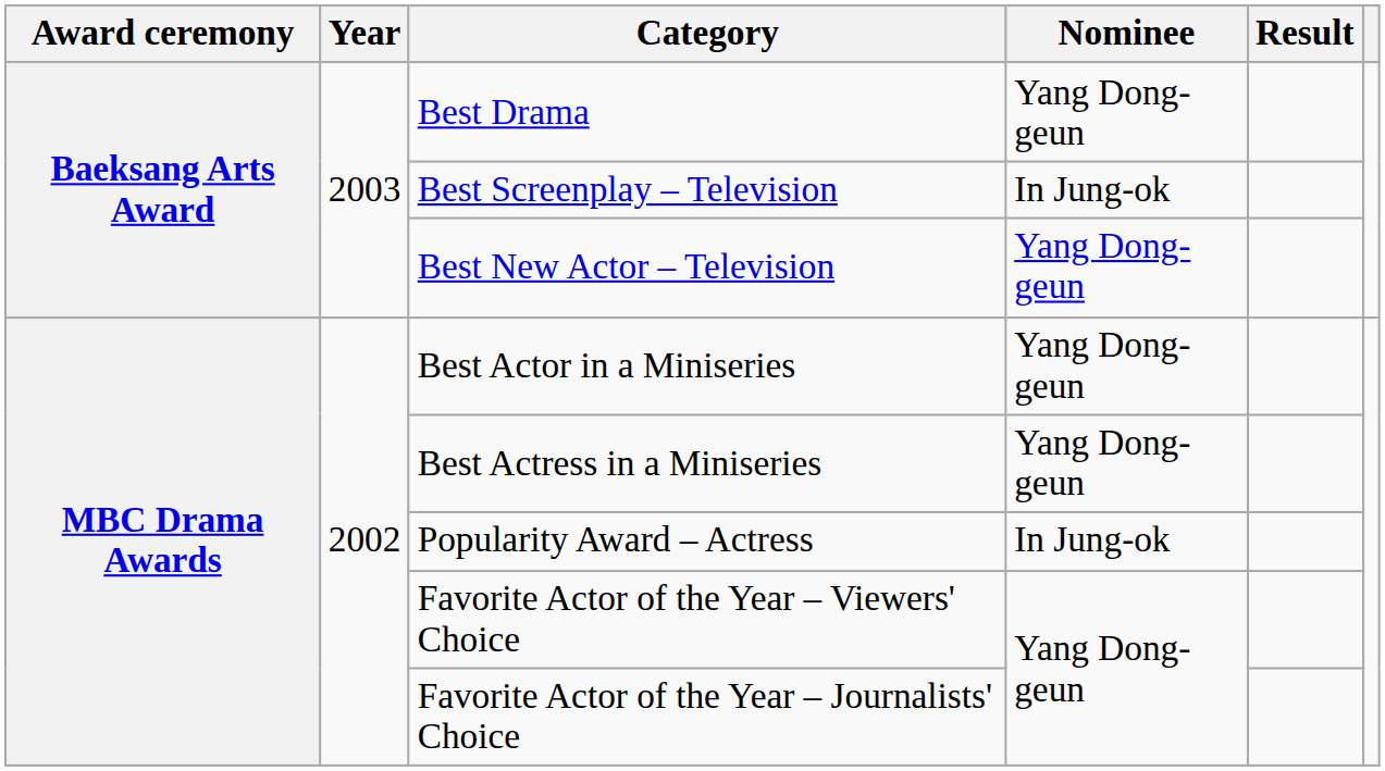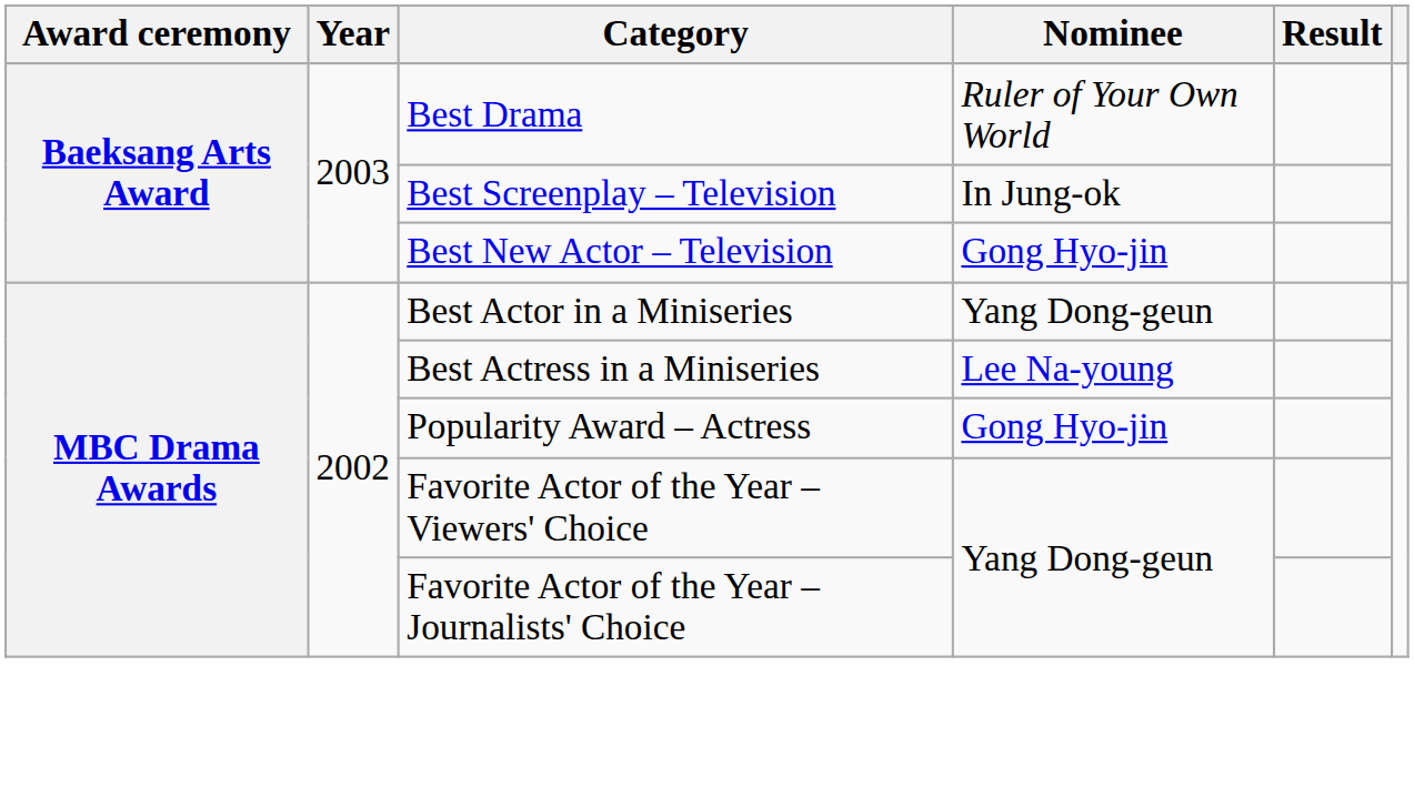Best Drama | Nominee: Yang Dong-geun -> Ruler of Your Own World
Best New Actor – Television | Nominee: Yang Dong-geun -> Gong Hyo-jin
Best Actress in a Miniseries | Nominee: Yang Dong-geun -> Lee Na-young
Popularity Award – Actress | Nominee: In Jung-ok -> Gong Hyo-jin
